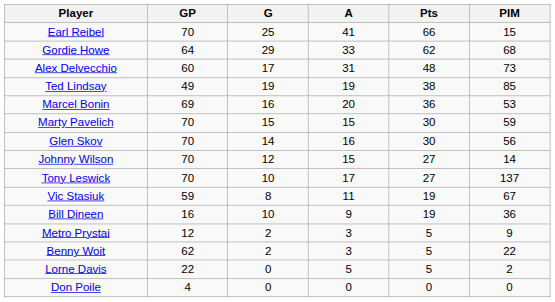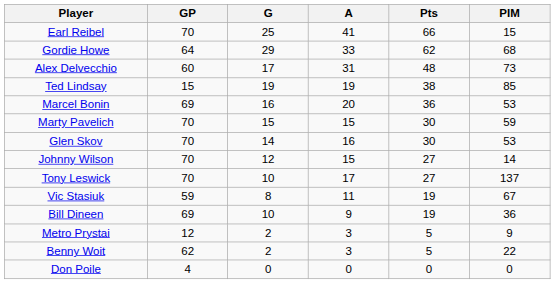Ted Lindsay | GP: 49 -> 15
Glen Skov | PIM: 56 -> 53
Bill Dineen | GP: 16 -> 69
- row: Lorne Davis | 22 | 0 | 5 | 5 | 2
